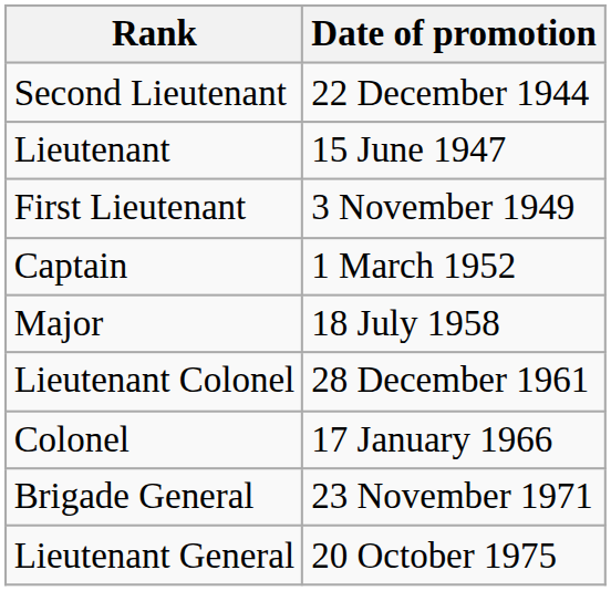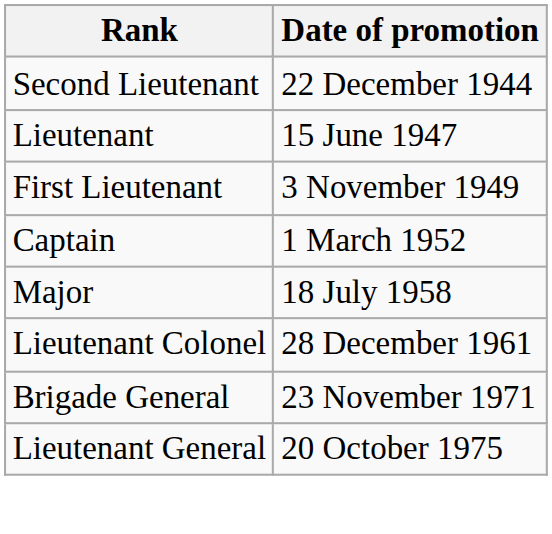- row: Colonel | 17 January 1966
